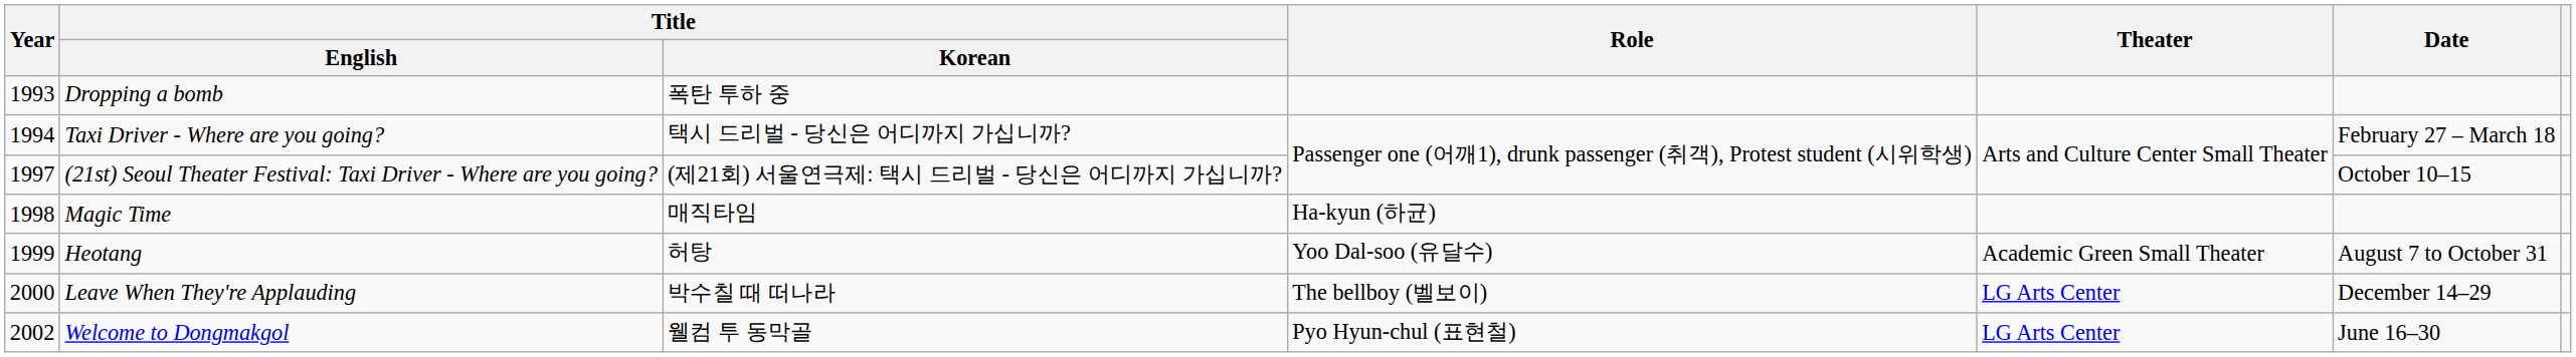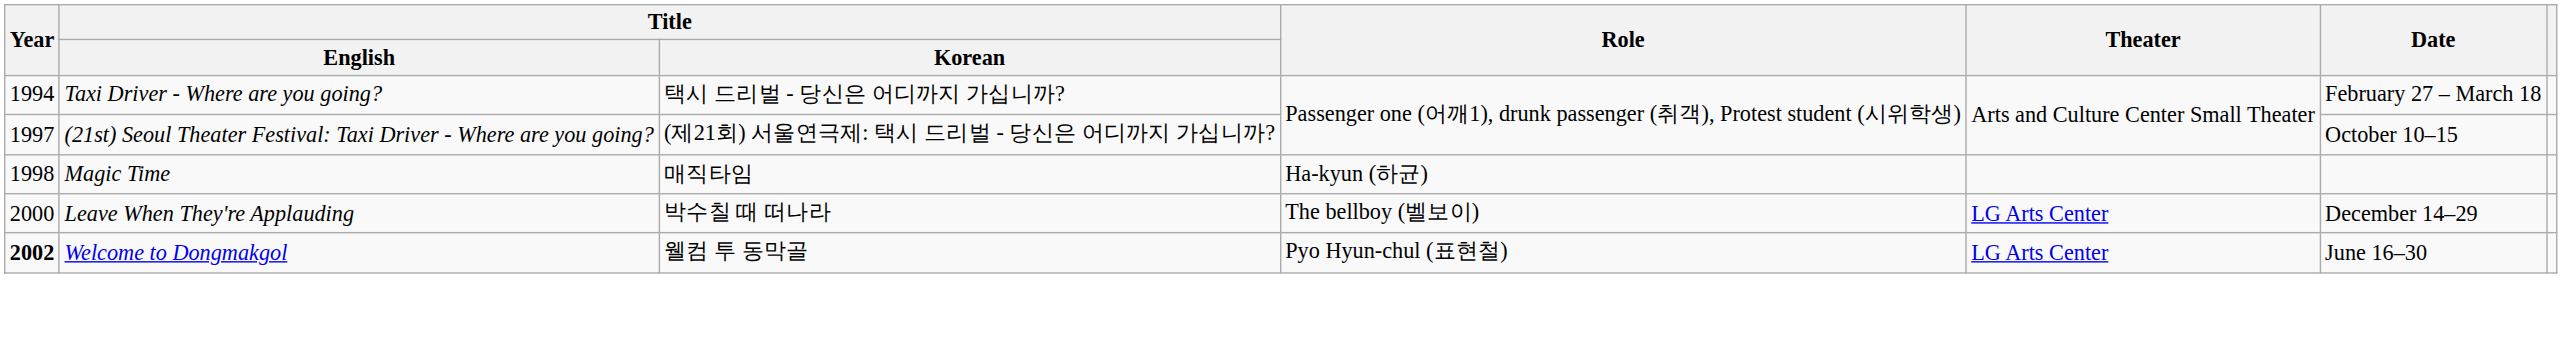- row: 1993 | Dropping a bomb | 폭탄 투하 중
- row: 1999 | Heotang | 허탕 | Yoo Dal-soo (유달수) | Academic Green Small Theater | August 7 to October 31
Welcome to Dongmakgol | Year: normal -> bold
